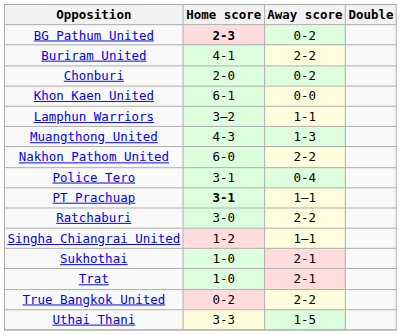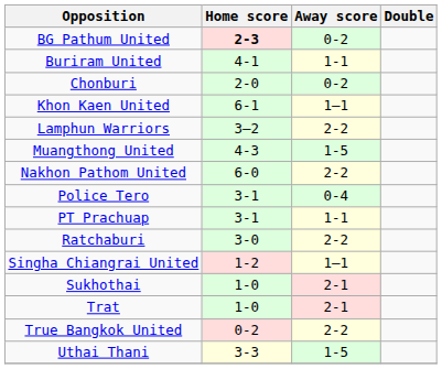Buriram United | Away score: 2-2 -> 1-1
Khon Kaen United | Away score: 0-0 -> 1–1
Lamphun Warriors | Away score: 1-1 -> 2-2
Muangthong United | Away score: 1-3 -> 1-5
PT Prachuap | Home score: bold -> normal
PT Prachuap | Away score: 1–1 -> 1-1
